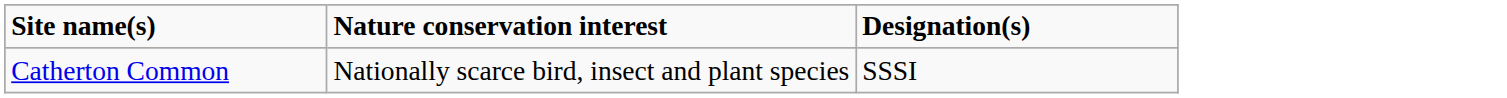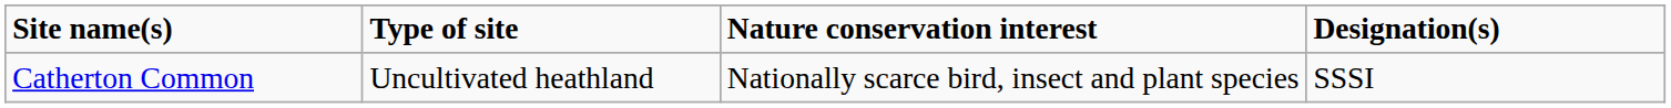+ column: Type of site | Uncultivated heathland
